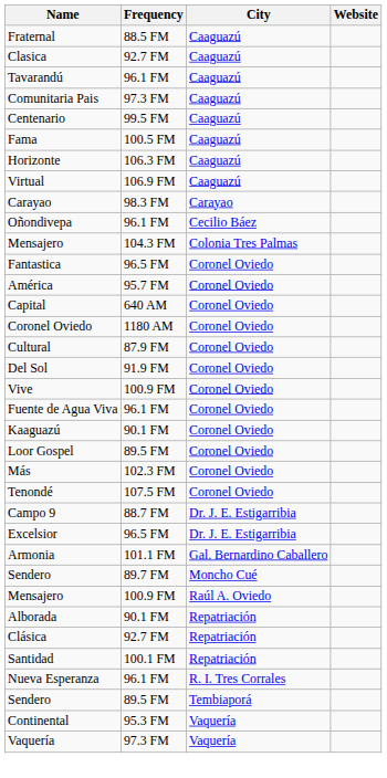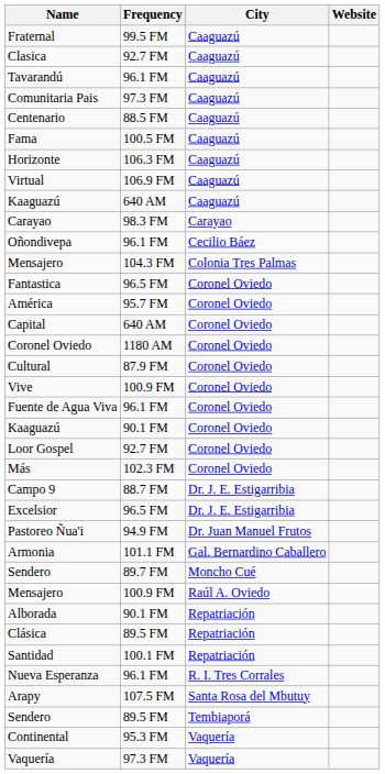Fraternal | Frequency: 88.5 FM -> 99.5 FM
Centenario | Frequency: 99.5 FM -> 88.5 FM
+ row: Kaaguazú | 640 AM | Caaguazú
- row: Del Sol | 91.9 FM | Coronel Oviedo
Loor Gospel | Frequency: 89.5 FM -> 92.7 FM
- row: Tenondé | 107.5 FM | Coronel Oviedo
+ row: Pastoreo Ñua'i | 94.9 FM | Dr. Juan Manuel Frutos
Clásica | Frequency: 92.7 FM -> 89.5 FM
+ row: Arapy | 107.5 FM | Santa Rosa del Mbutuy
